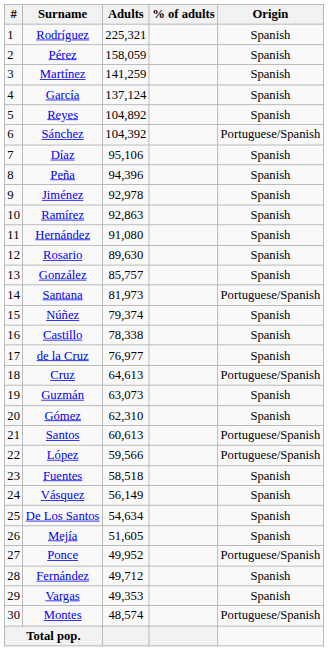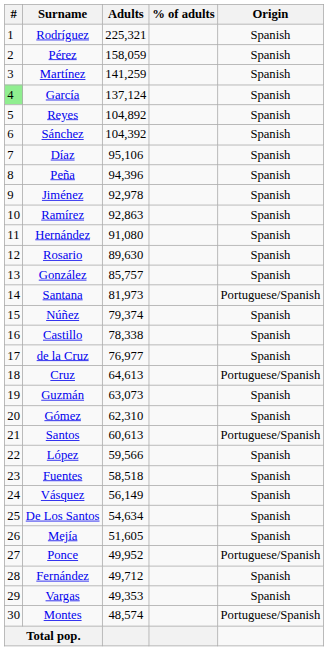García | #: no background -> lightgreen background
Sánchez | Origin: Portuguese/Spanish -> Spanish
López | Origin: Portuguese/Spanish -> Spanish
